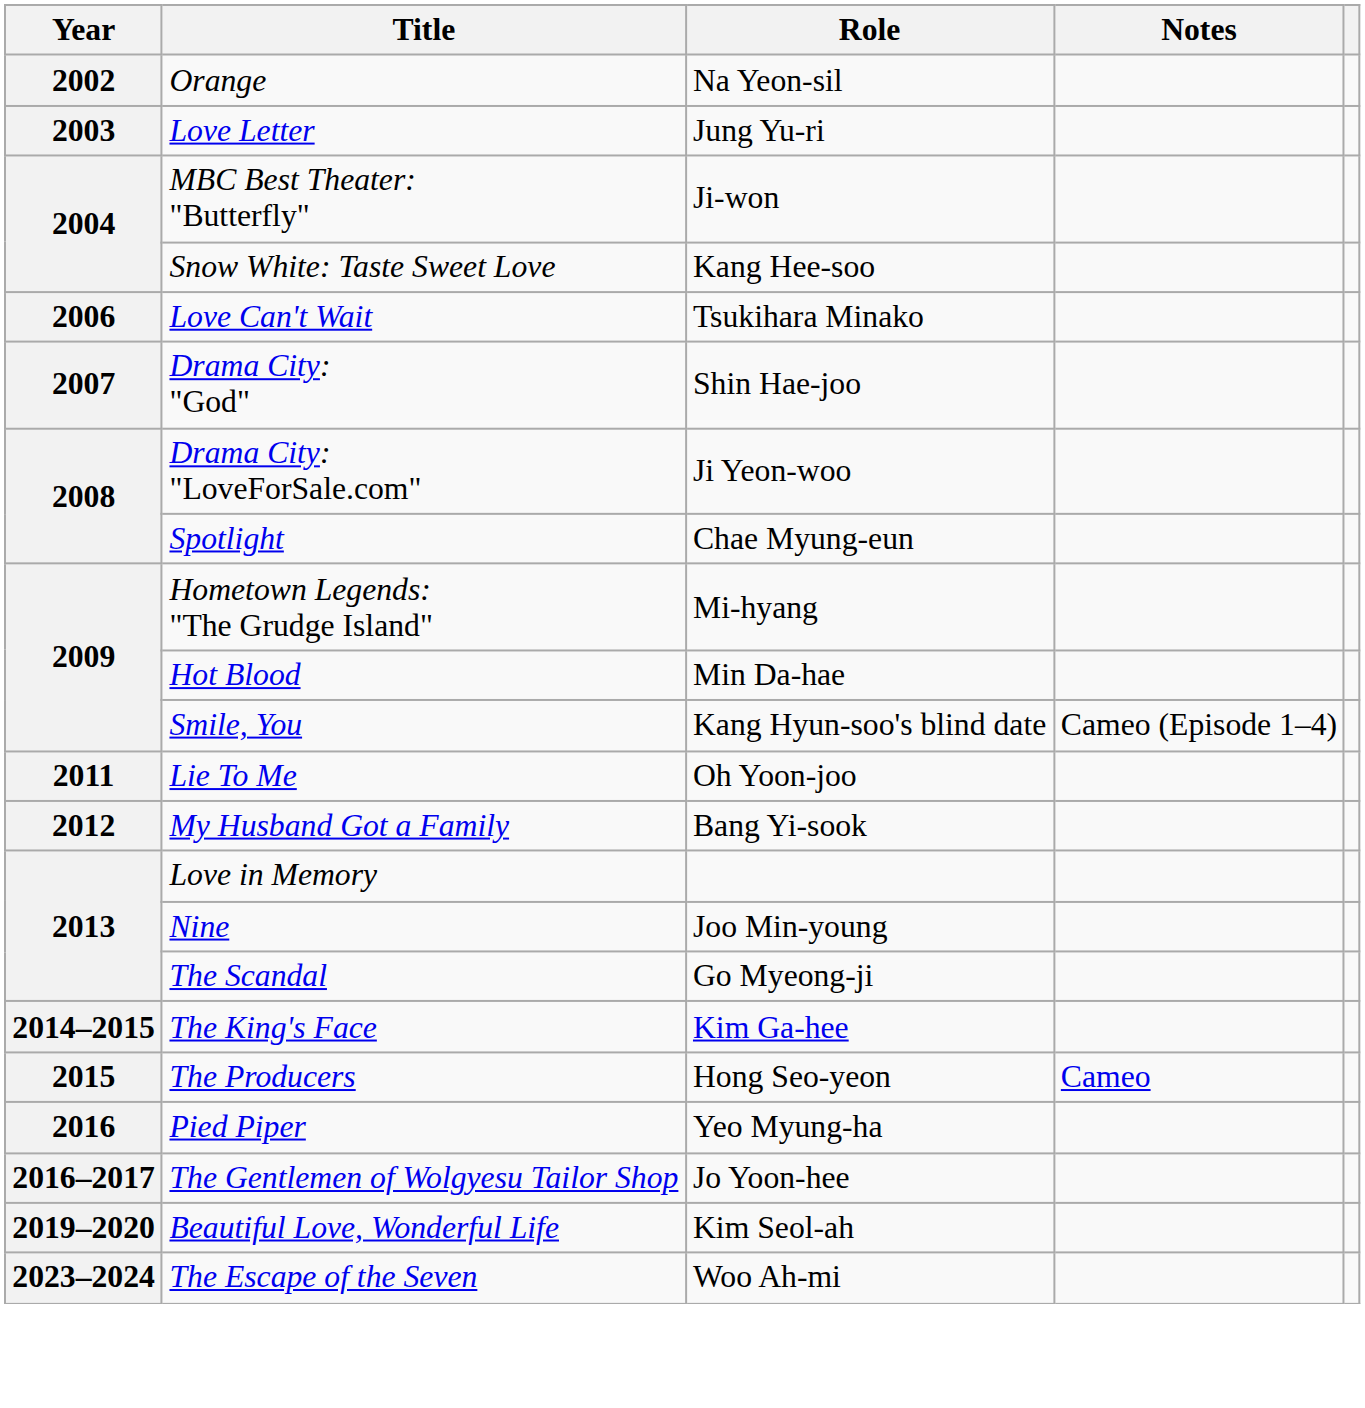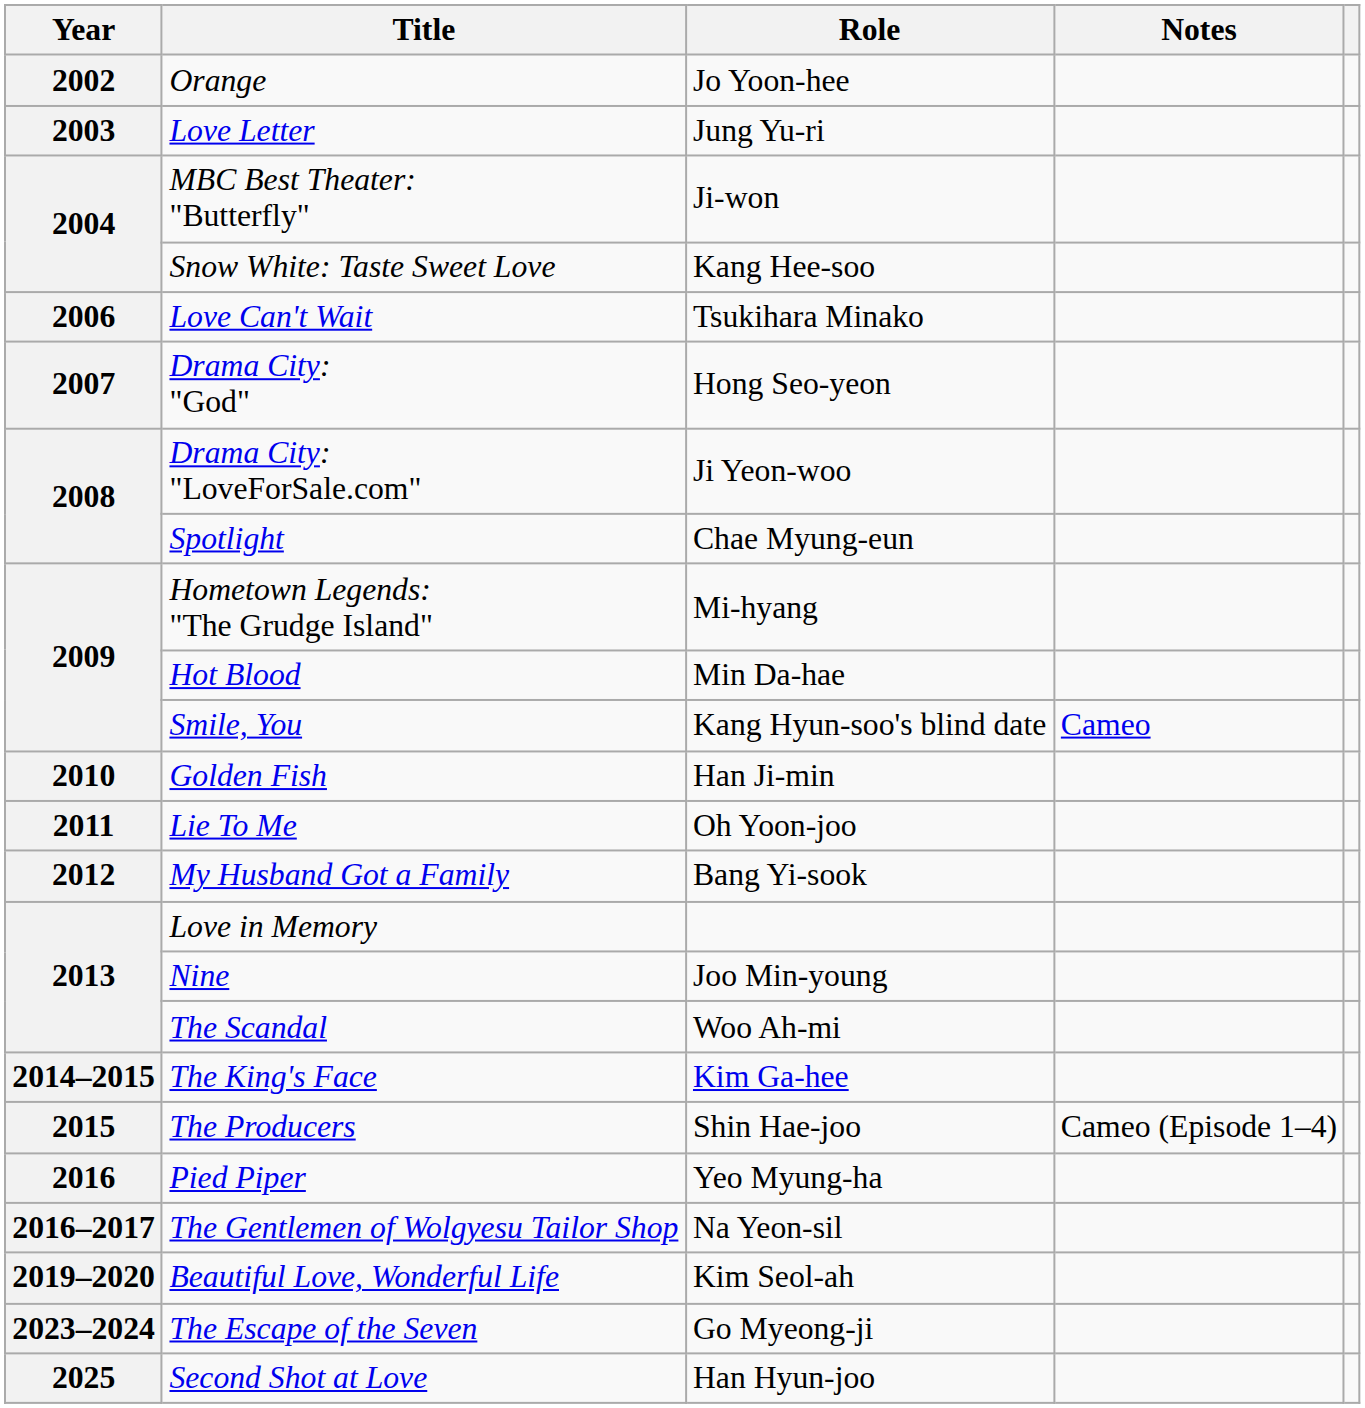Orange | Role: Na Yeon-sil -> Jo Yoon-hee
Drama City: "God" | Role: Shin Hae-joo -> Hong Seo-yeon
Smile, You | Notes: Cameo (Episode 1–4) -> Cameo
+ row: 2010 | Golden Fish | Han Ji-min
The Scandal | Role: Go Myeong-ji -> Woo Ah-mi
The Producers | Role: Hong Seo-yeon -> Shin Hae-joo
The Producers | Notes: Cameo -> Cameo (Episode 1–4)
The Gentlemen of Wolgyesu Tailor Shop | Role: Jo Yoon-hee -> Na Yeon-sil
The Escape of the Seven | Role: Woo Ah-mi -> Go Myeong-ji
+ row: 2025 | Second Shot at Love | Han Hyun-joo
